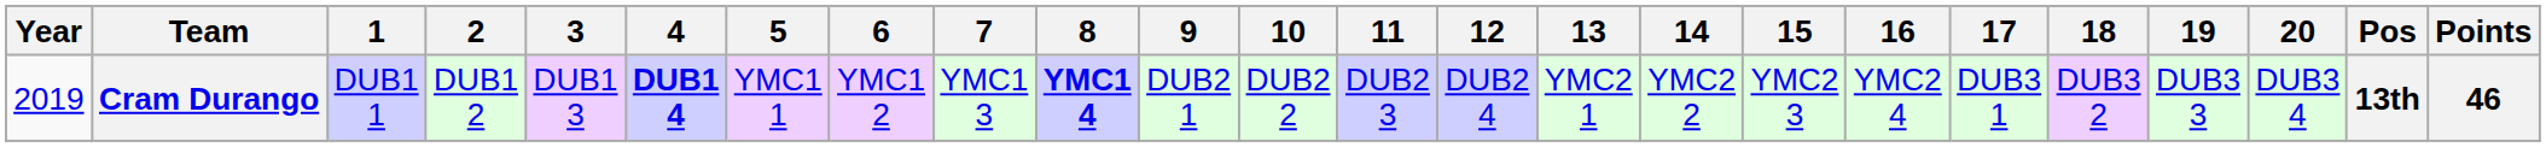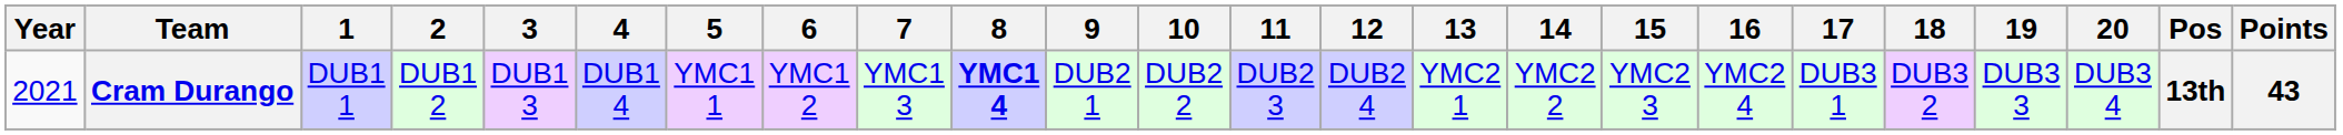Cram Durango | Year: 2019 -> 2021
Cram Durango | 4: bold -> normal
Cram Durango | Points: 46 -> 43
